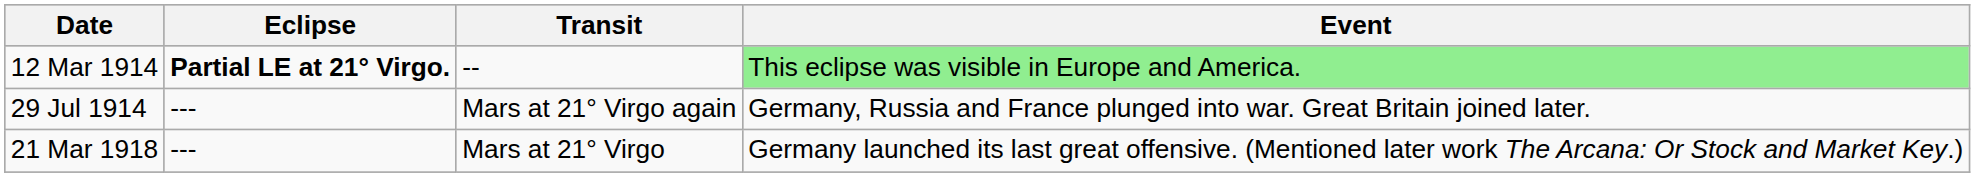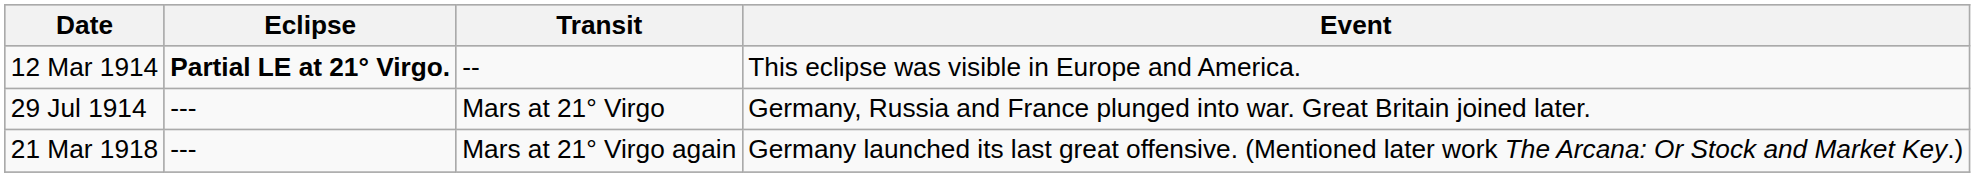12 Mar 1914 | Event: lightgreen background -> no background
29 Jul 1914 | Transit: Mars at 21° Virgo again -> Mars at 21° Virgo
21 Mar 1918 | Transit: Mars at 21° Virgo -> Mars at 21° Virgo again
